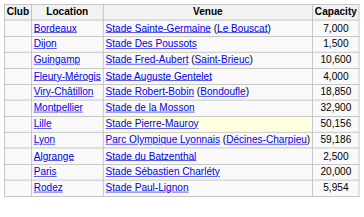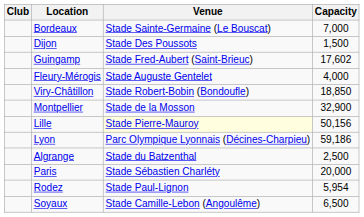Guingamp | Capacity: 10,600 -> 17,602
+ row: Soyaux | Stade Camille-Lebon (Angoulême) | 6,500
